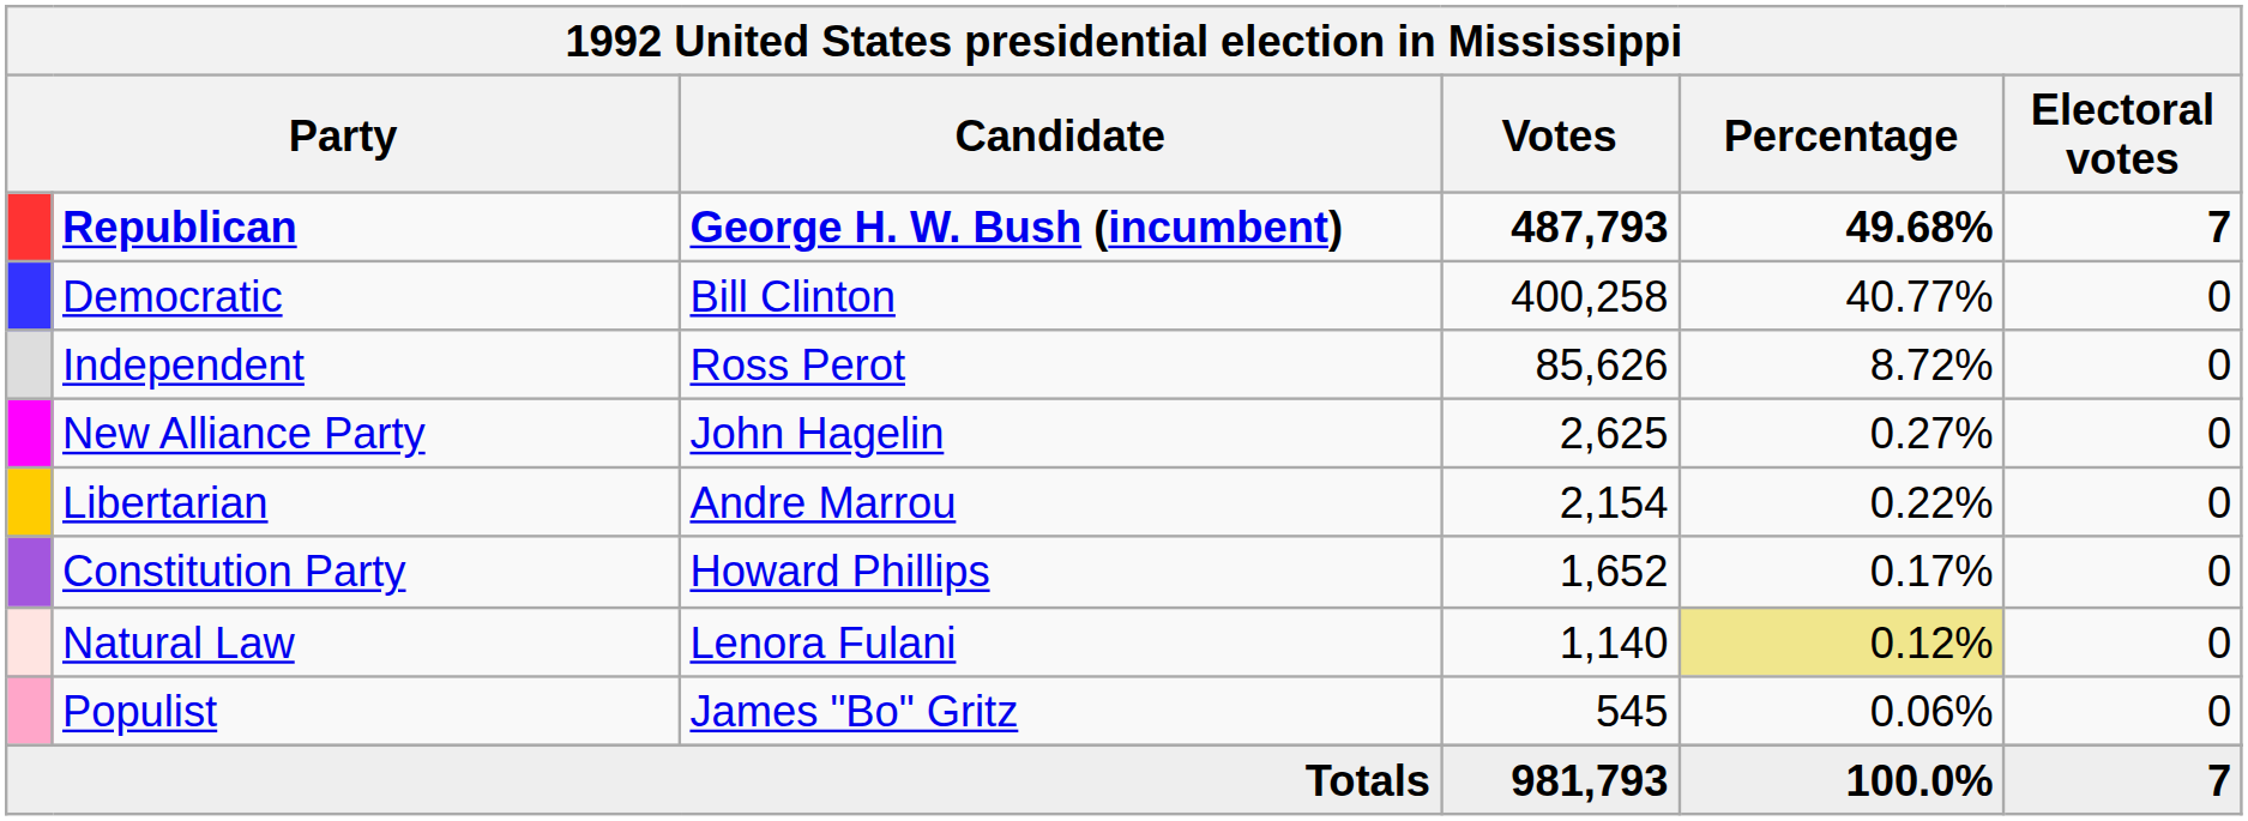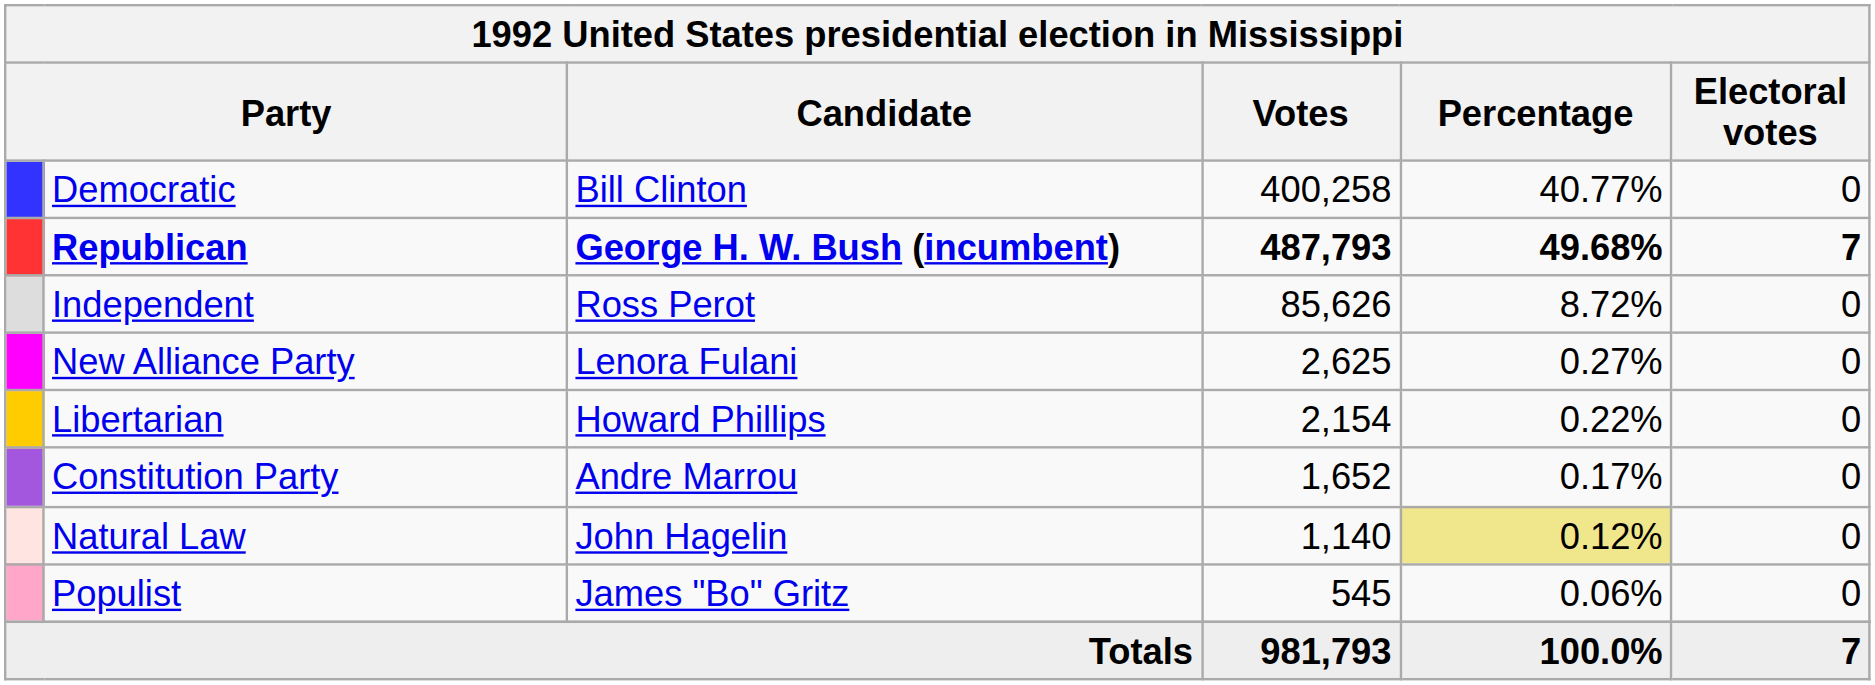rows swapped: Republican <-> Democratic
New Alliance Party | Candidate: John Hagelin -> Lenora Fulani
Libertarian | Candidate: Andre Marrou -> Howard Phillips
Constitution Party | Candidate: Howard Phillips -> Andre Marrou
Natural Law | Candidate: Lenora Fulani -> John Hagelin
